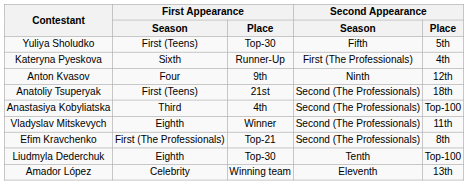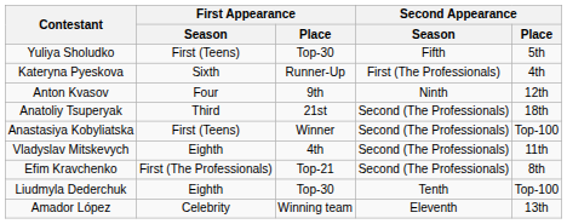Anatoliy Tsuperyak | First Appearance / Season: First (Teens) -> Third
Anastasiya Kobyliatska | First Appearance / Season: Third -> First (Teens)
Anastasiya Kobyliatska | First Appearance / Place: 4th -> Winner
Vladyslav Mitskevych | First Appearance / Place: Winner -> 4th
